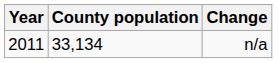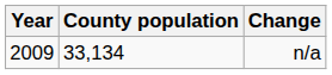n/a | Year: 2011 -> 2009
